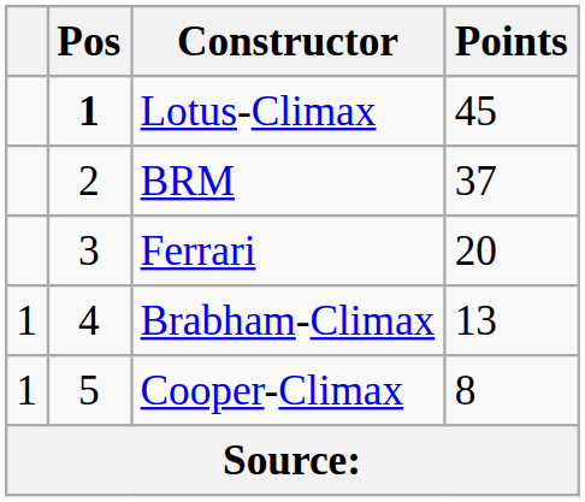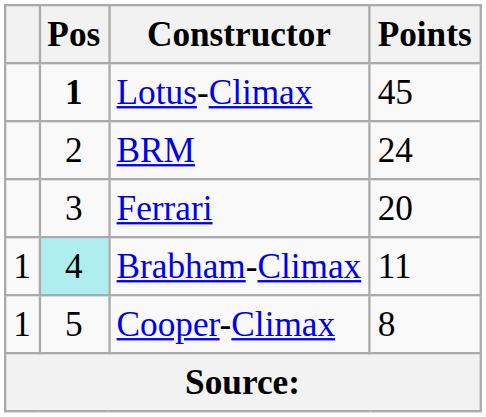BRM | Points: 37 -> 24
Brabham-Climax | Pos: no background -> paleturquoise background
Brabham-Climax | Points: 13 -> 11
